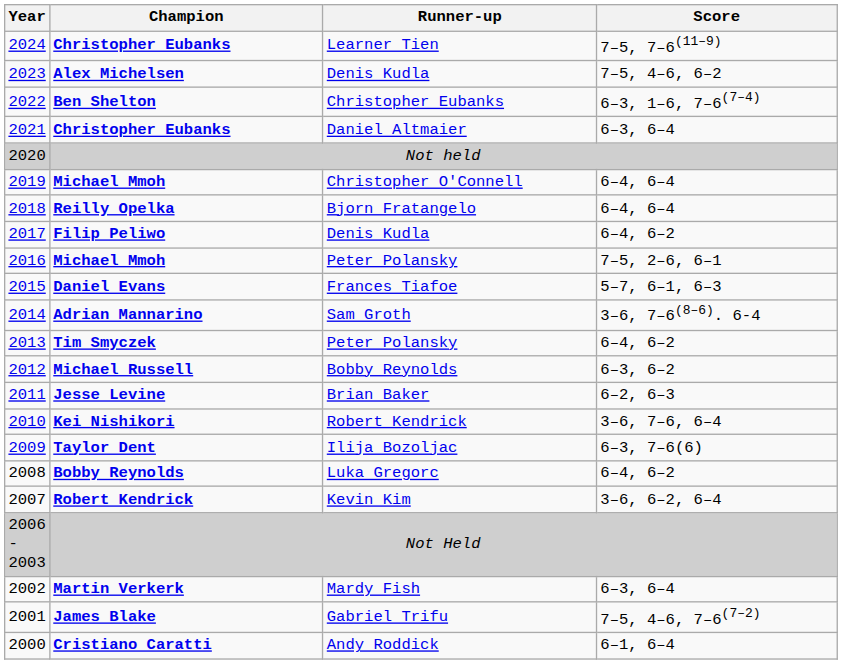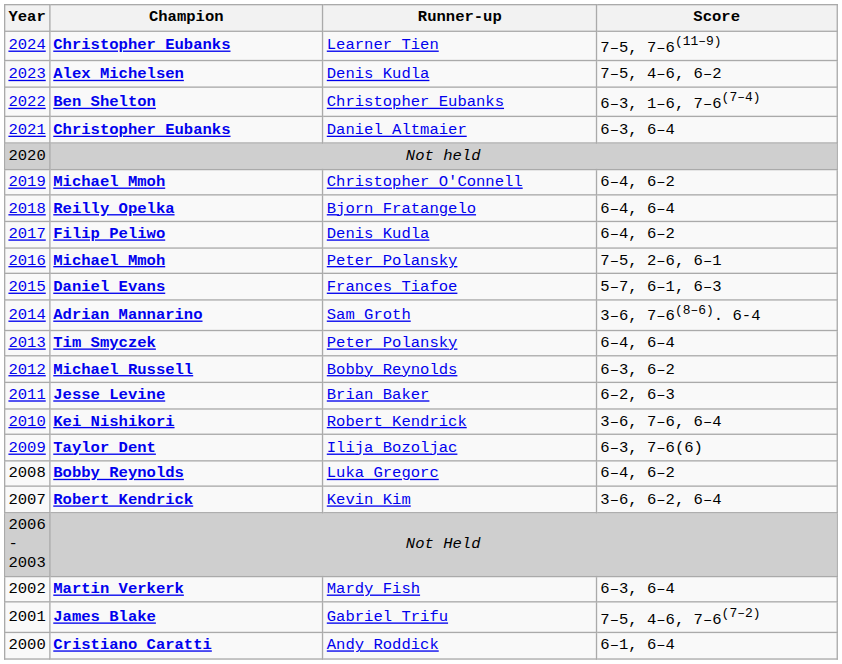Michael Mmoh / Christopher O'Connell | Score: 6–4, 6–4 -> 6–4, 6–2
Tim Smyczek | Score: 6–4, 6–2 -> 6–4, 6–4
